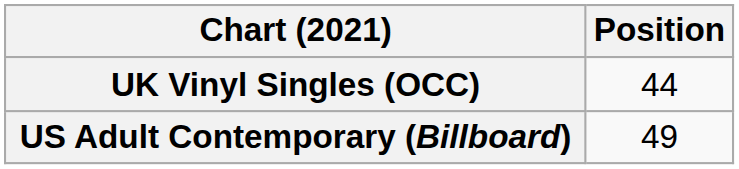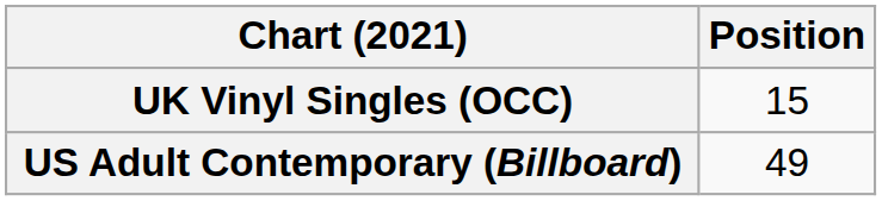UK Vinyl Singles (OCC) | Position: 44 -> 15
